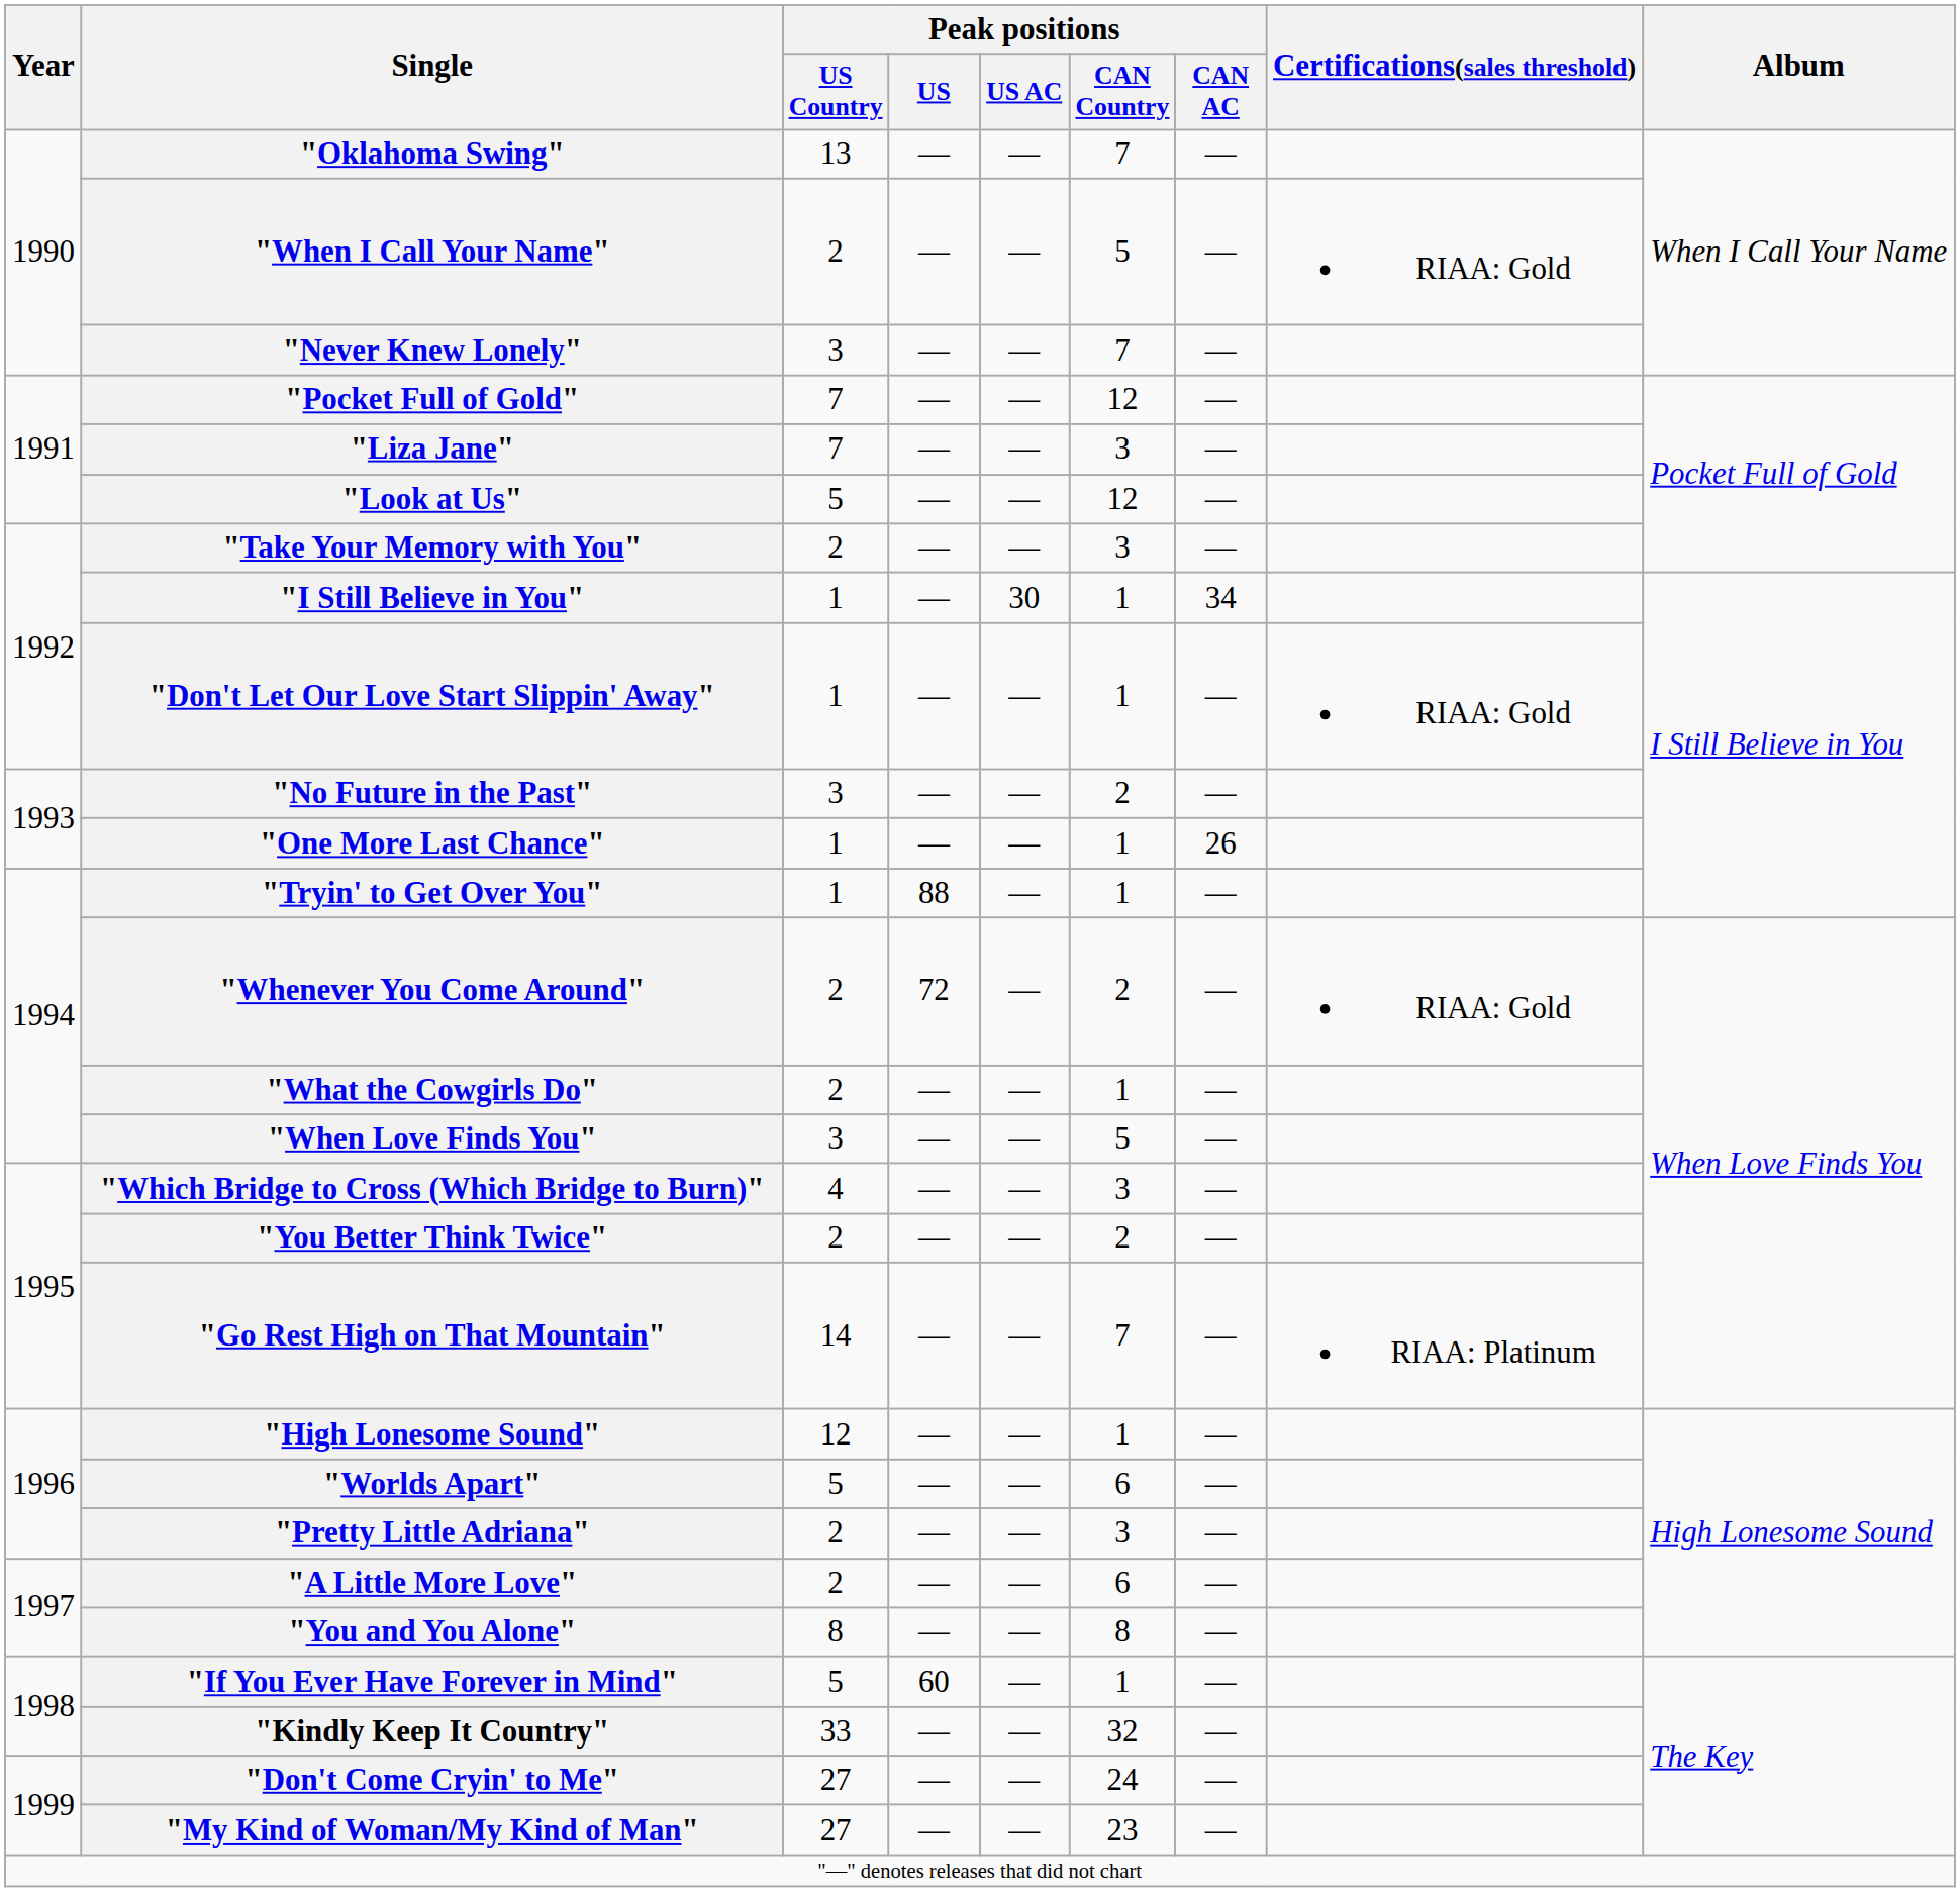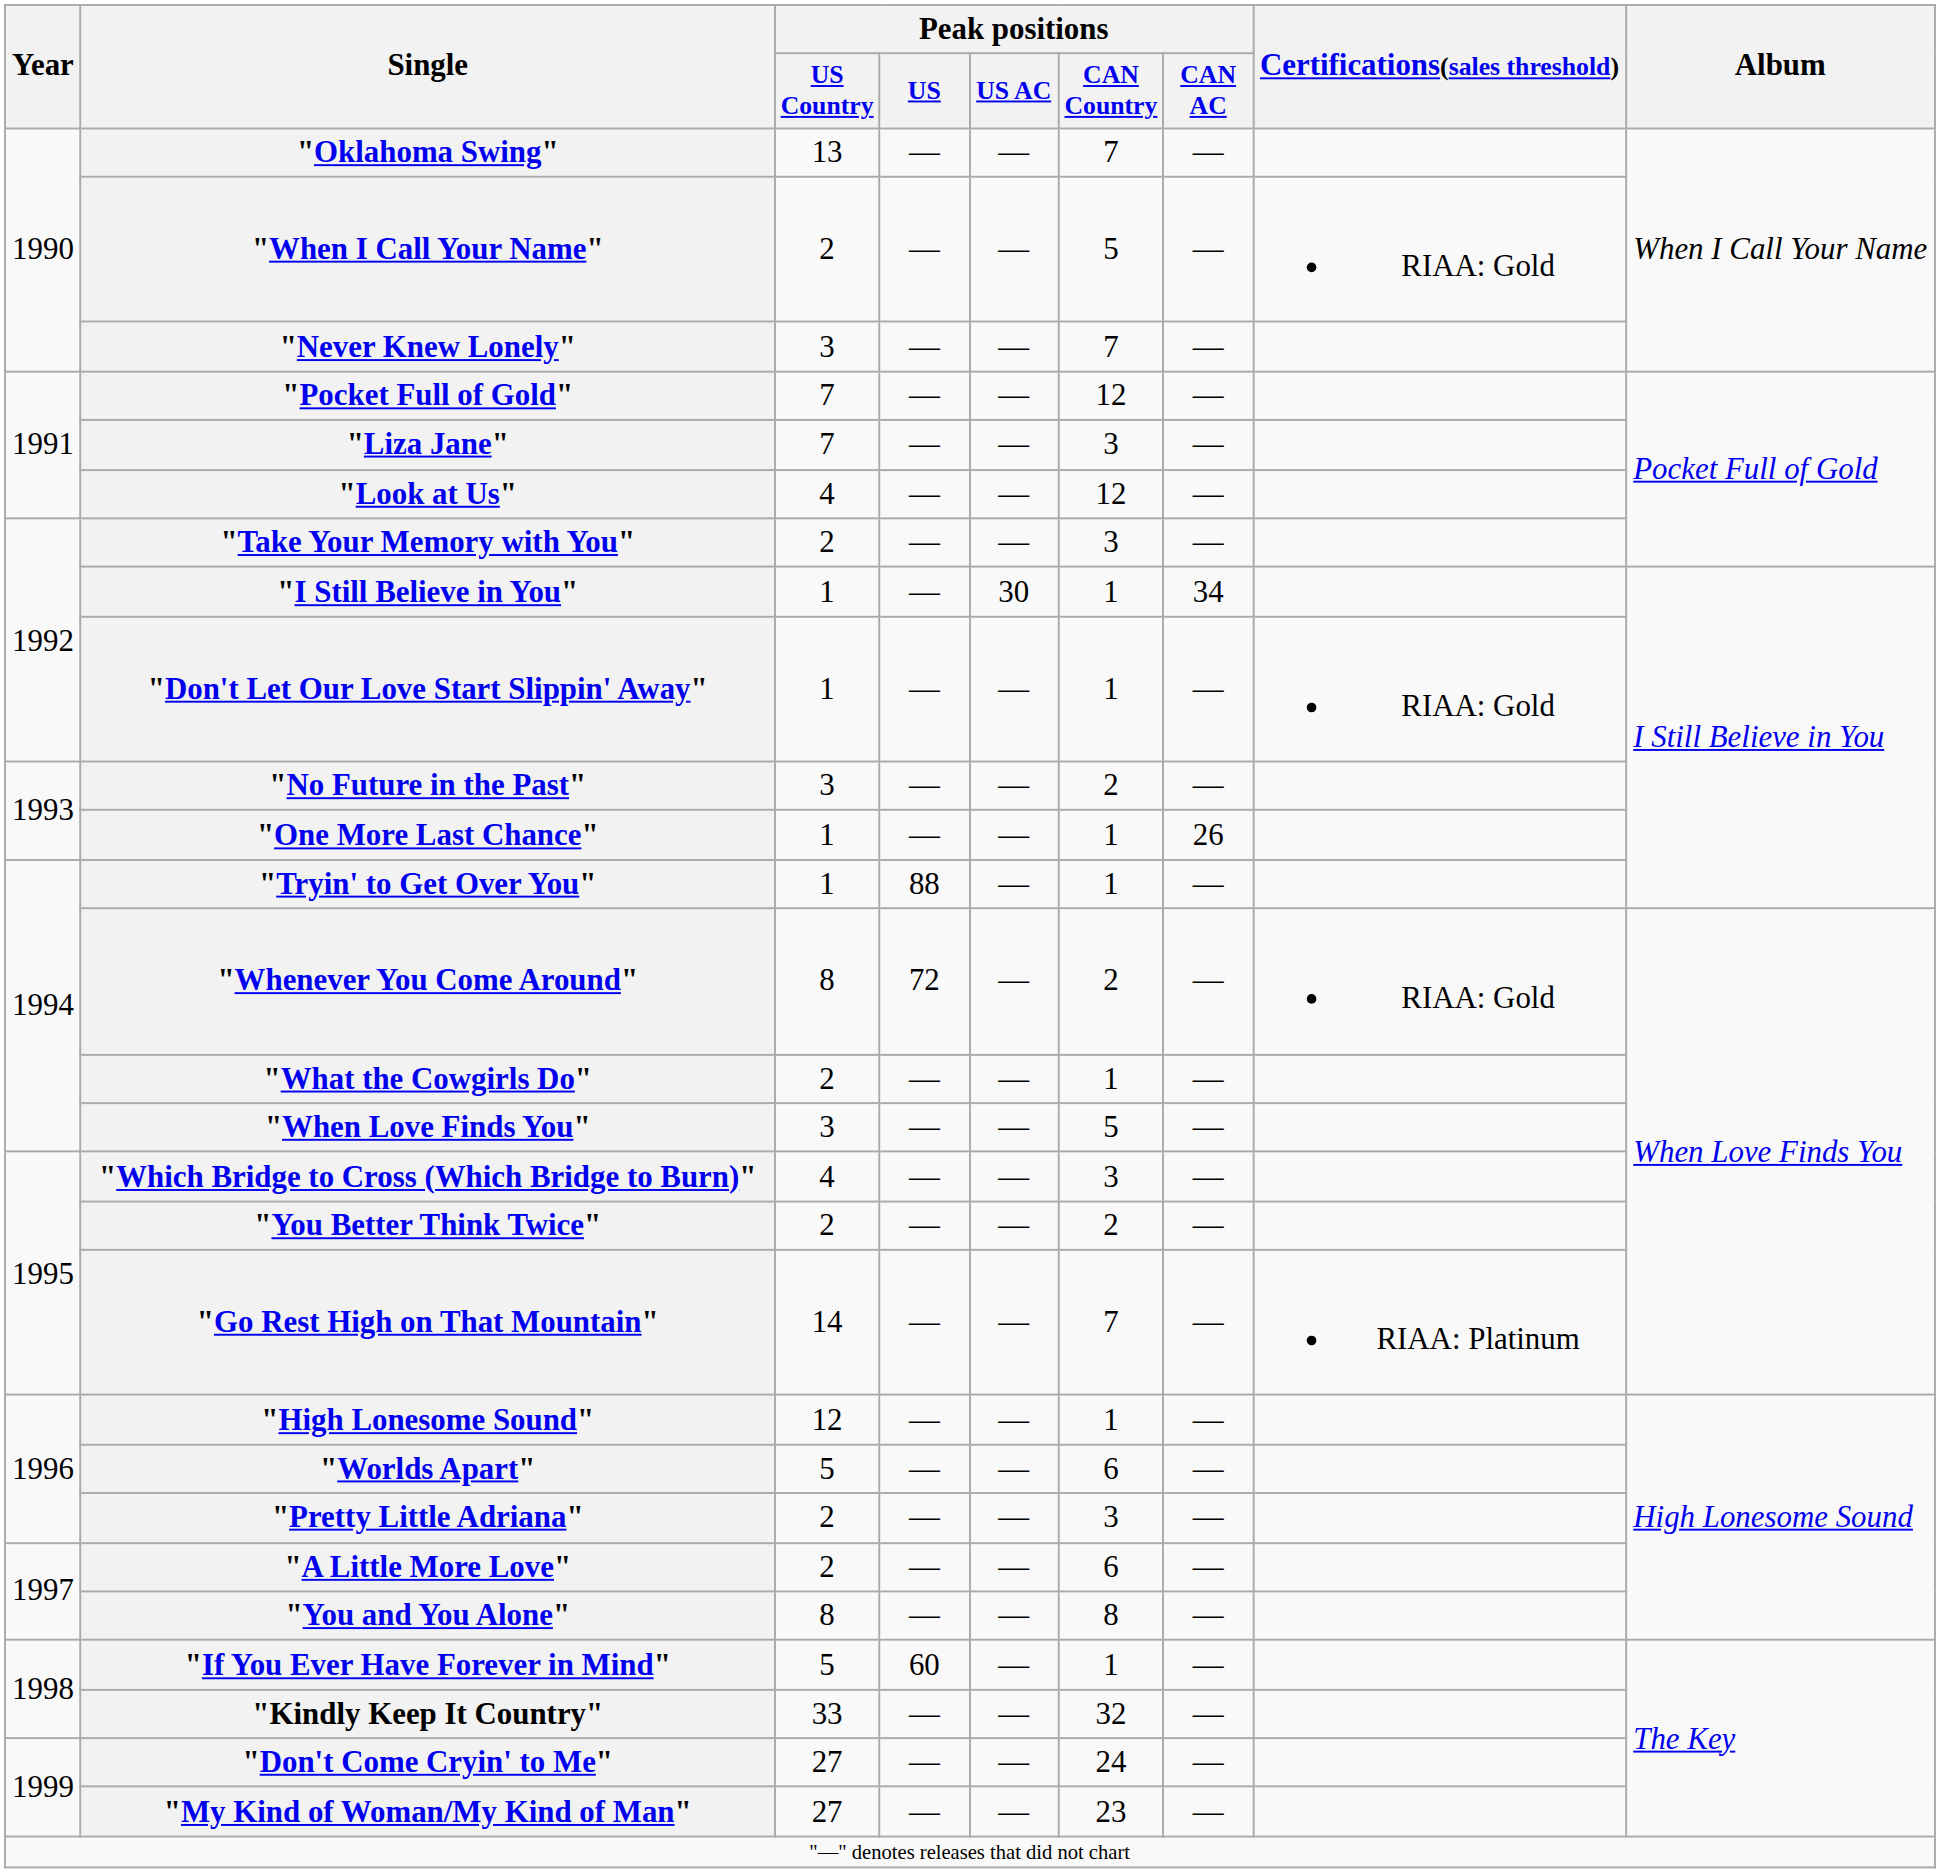"Look at Us" | Peak positions / US Country: 5 -> 4
"Whenever You Come Around" | Peak positions / US Country: 2 -> 8
